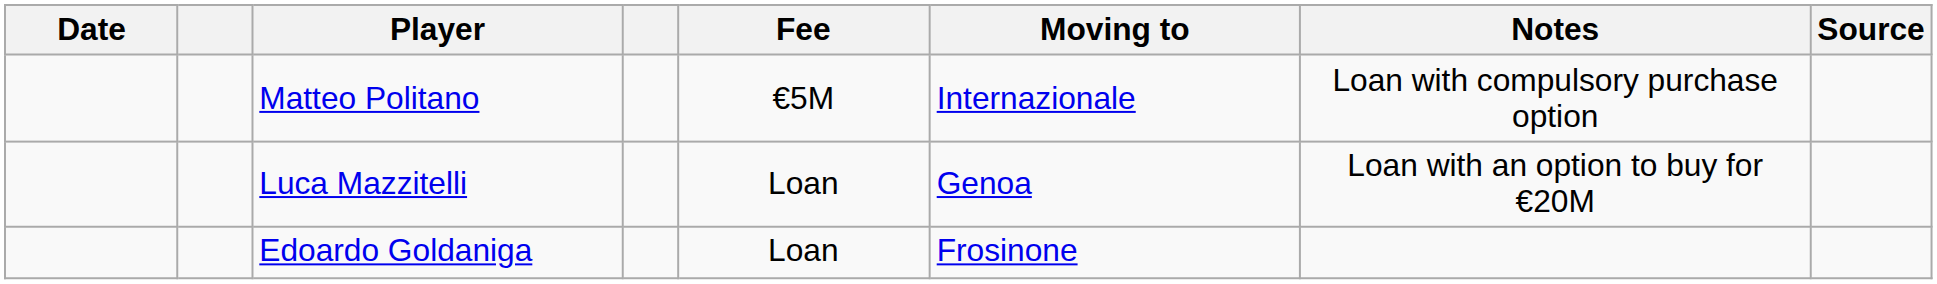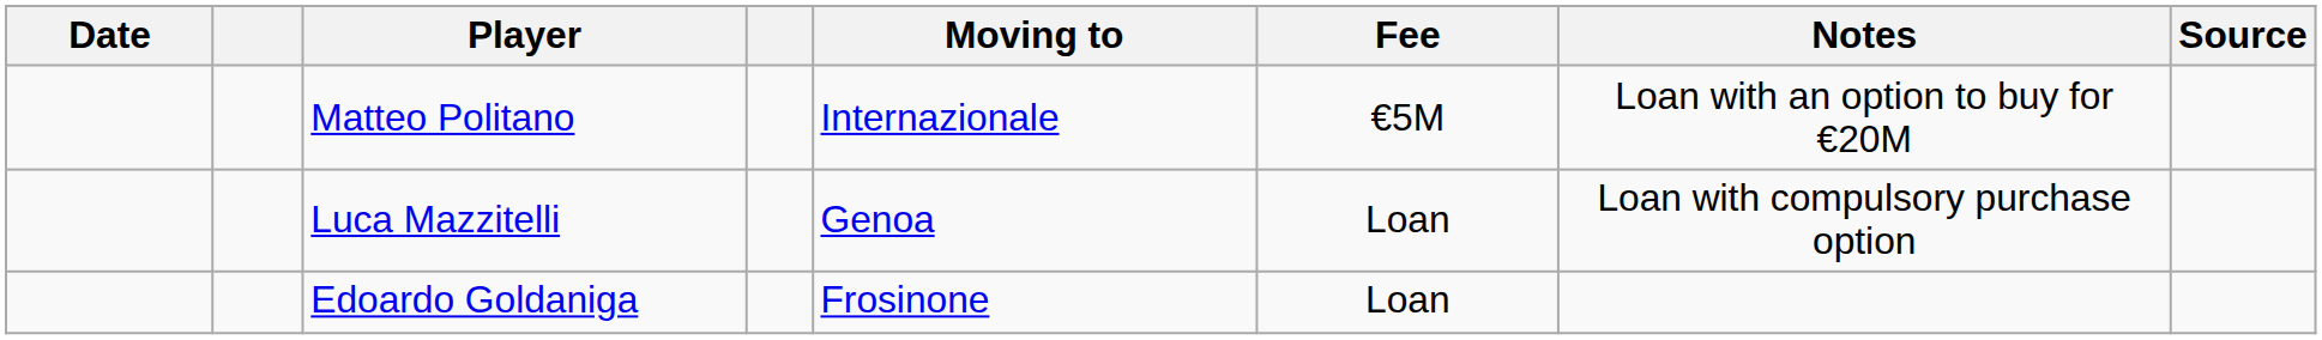columns swapped: Moving to <-> Fee
Matteo Politano | Notes: Loan with compulsory purchase option -> Loan with an option to buy for €20M
Luca Mazzitelli | Notes: Loan with an option to buy for €20M -> Loan with compulsory purchase option
